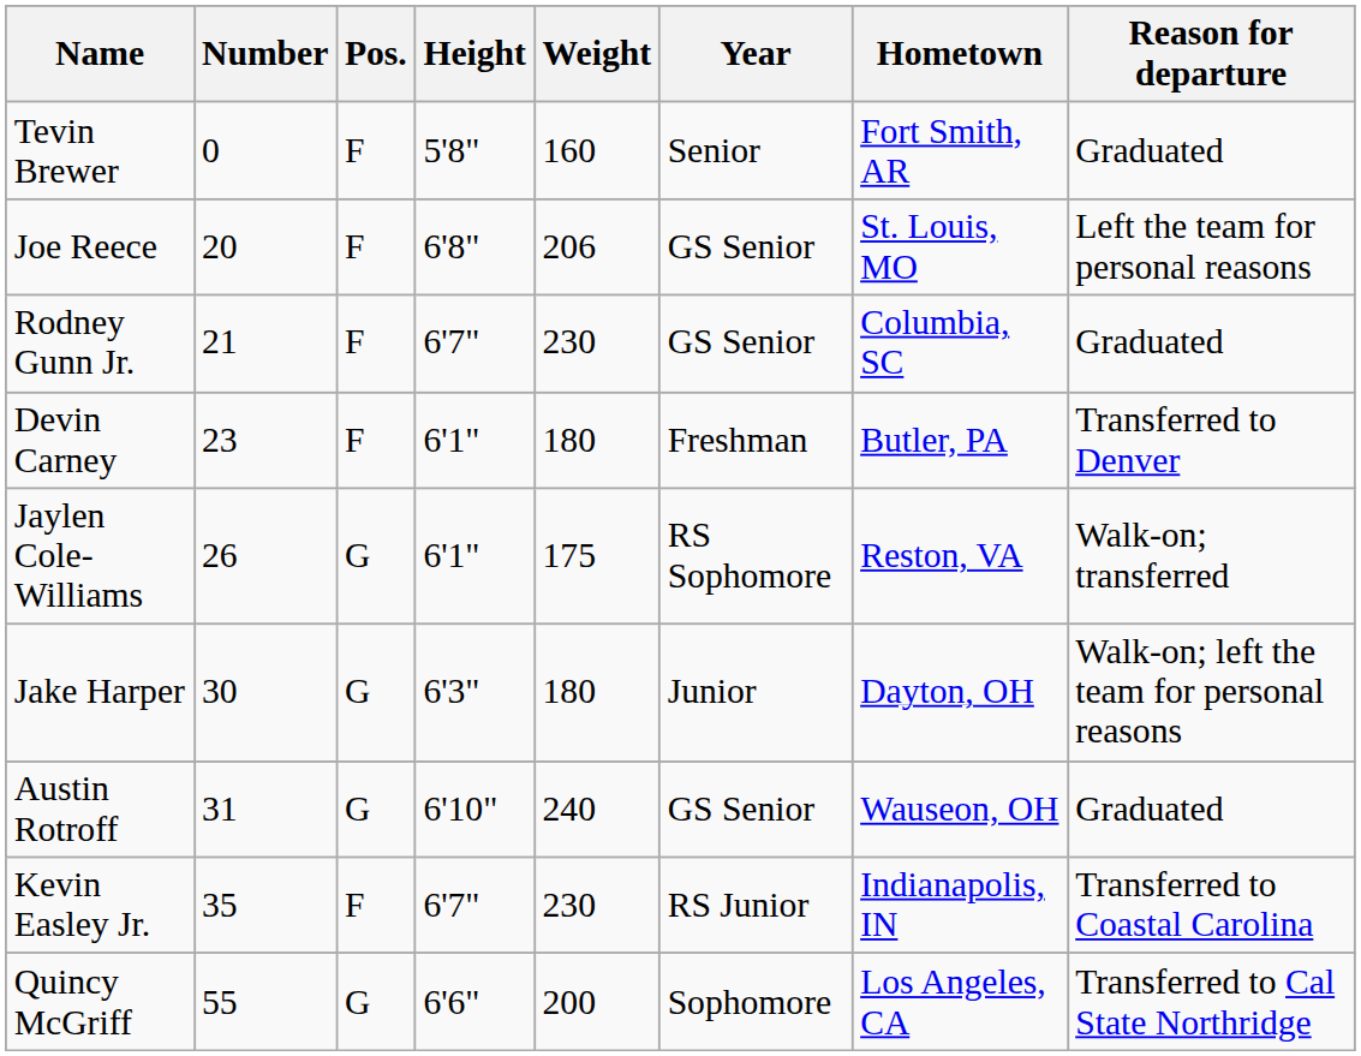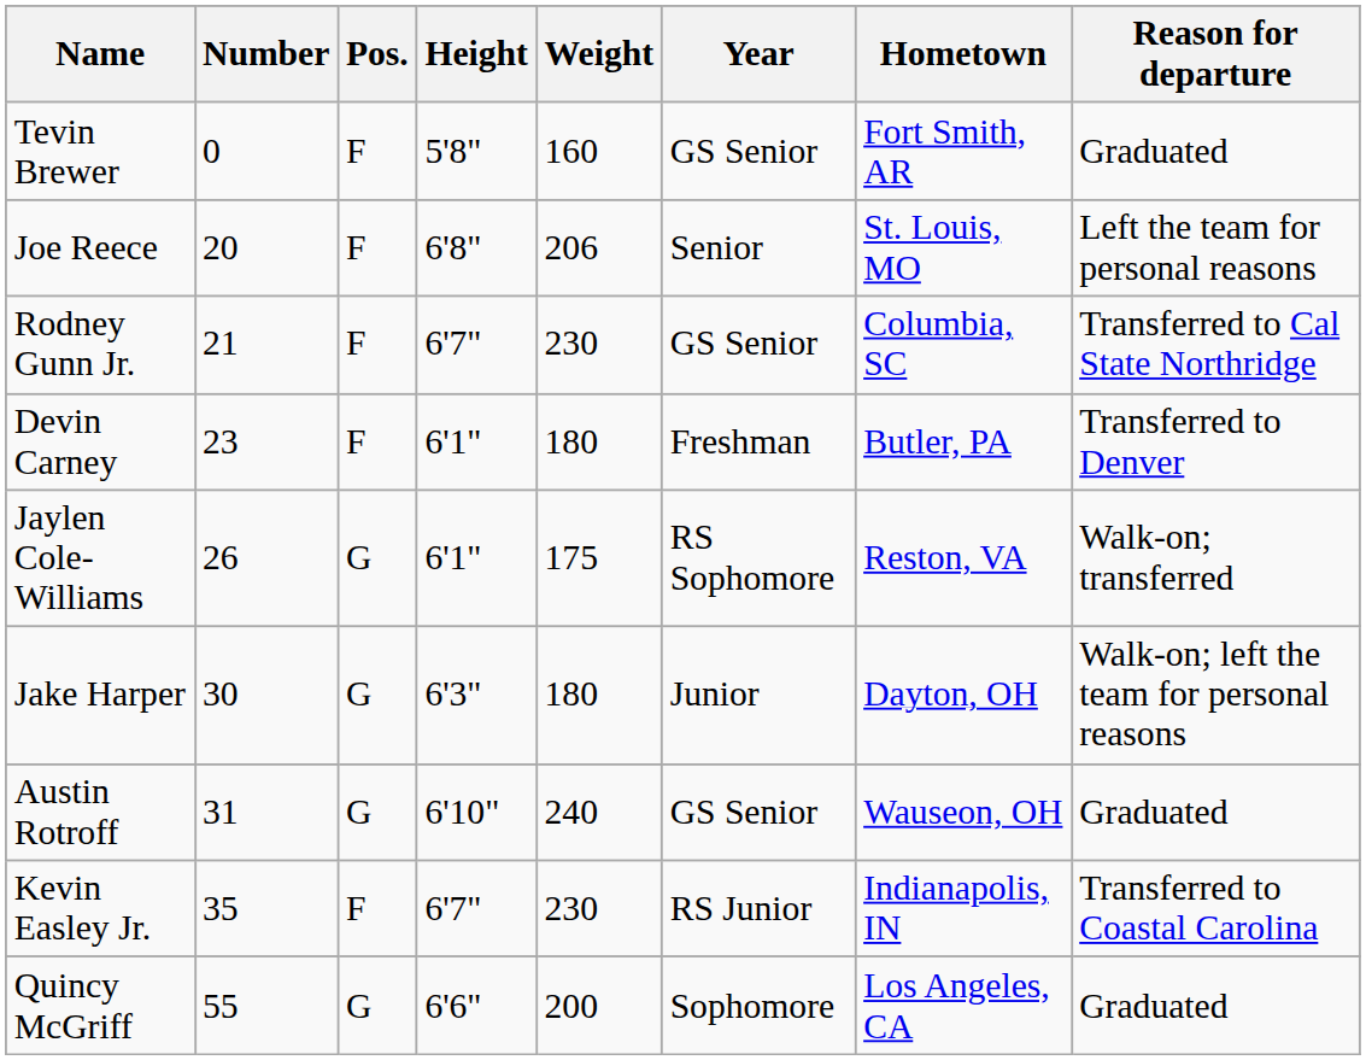Tevin Brewer | Year: Senior -> GS Senior
Joe Reece | Year: GS Senior -> Senior
Rodney Gunn Jr. | Reason for departure: Graduated -> Transferred to Cal State Northridge
Quincy McGriff | Reason for departure: Transferred to Cal State Northridge -> Graduated
